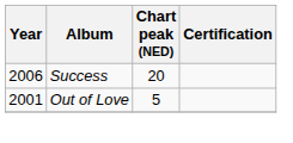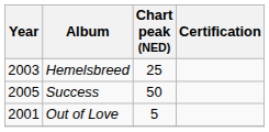+ row: 2003 | Hemelsbreed | 25
Success | Year: 2006 -> 2005
Success | Chart peak (NED): 20 -> 50
